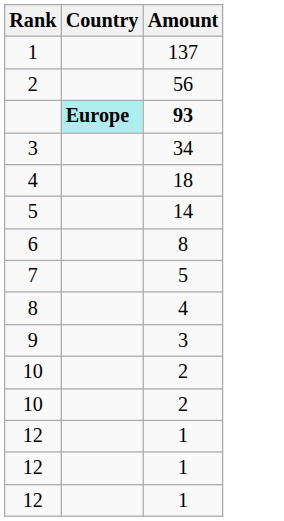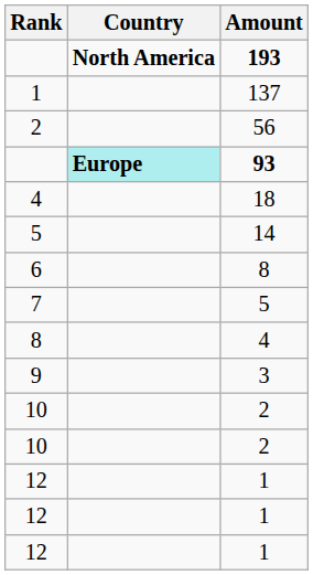+ row: North America | 193
- row: 3 | 34
